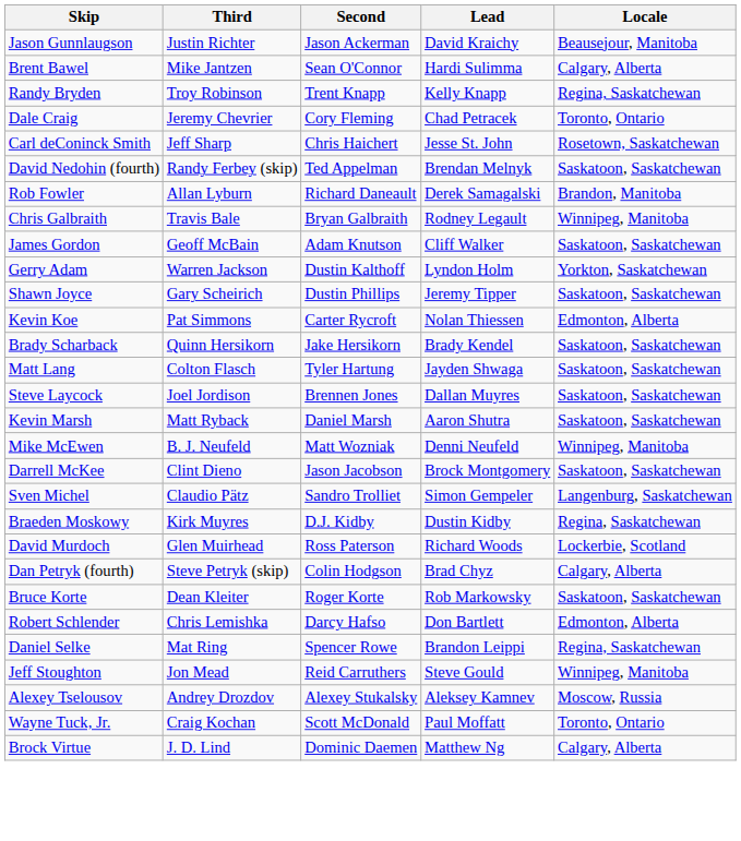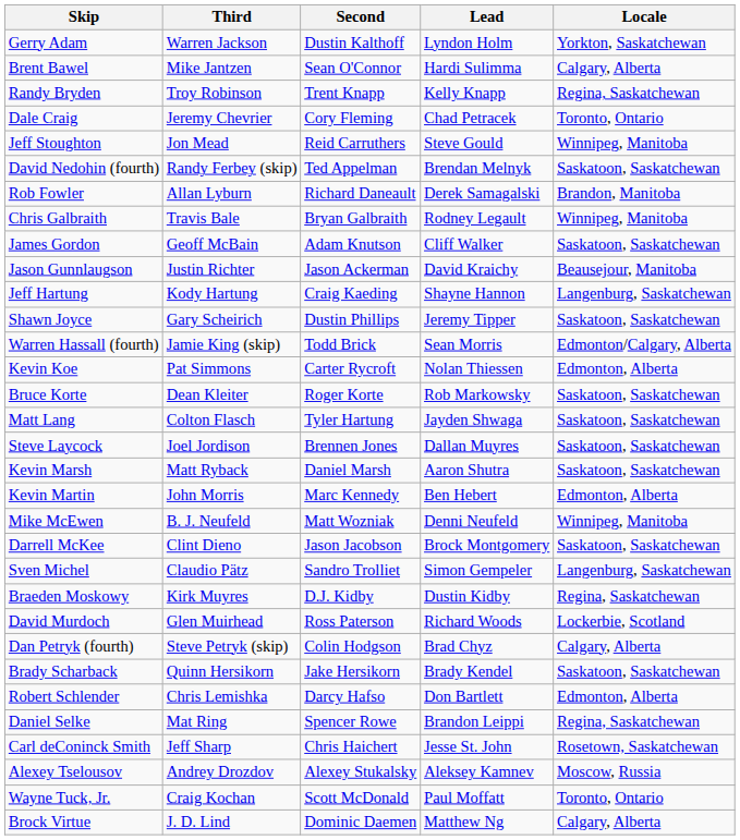rows swapped: Gerry Adam <-> Jason Gunnlaugson
rows swapped: Carl deConinck Smith <-> Jeff Stoughton
+ row: Jeff Hartung | Kody Hartung | Craig Kaeding | Shayne Hannon | Langenburg, Saskatchewan
+ row: Warren Hassall (fourth) | Jamie King (skip) | Todd Brick | Sean Morris | Edmonton/Calgary, Alberta
rows swapped: Bruce Korte <-> Brady Scharback
+ row: Kevin Martin | John Morris | Marc Kennedy | Ben Hebert | Edmonton, Alberta
